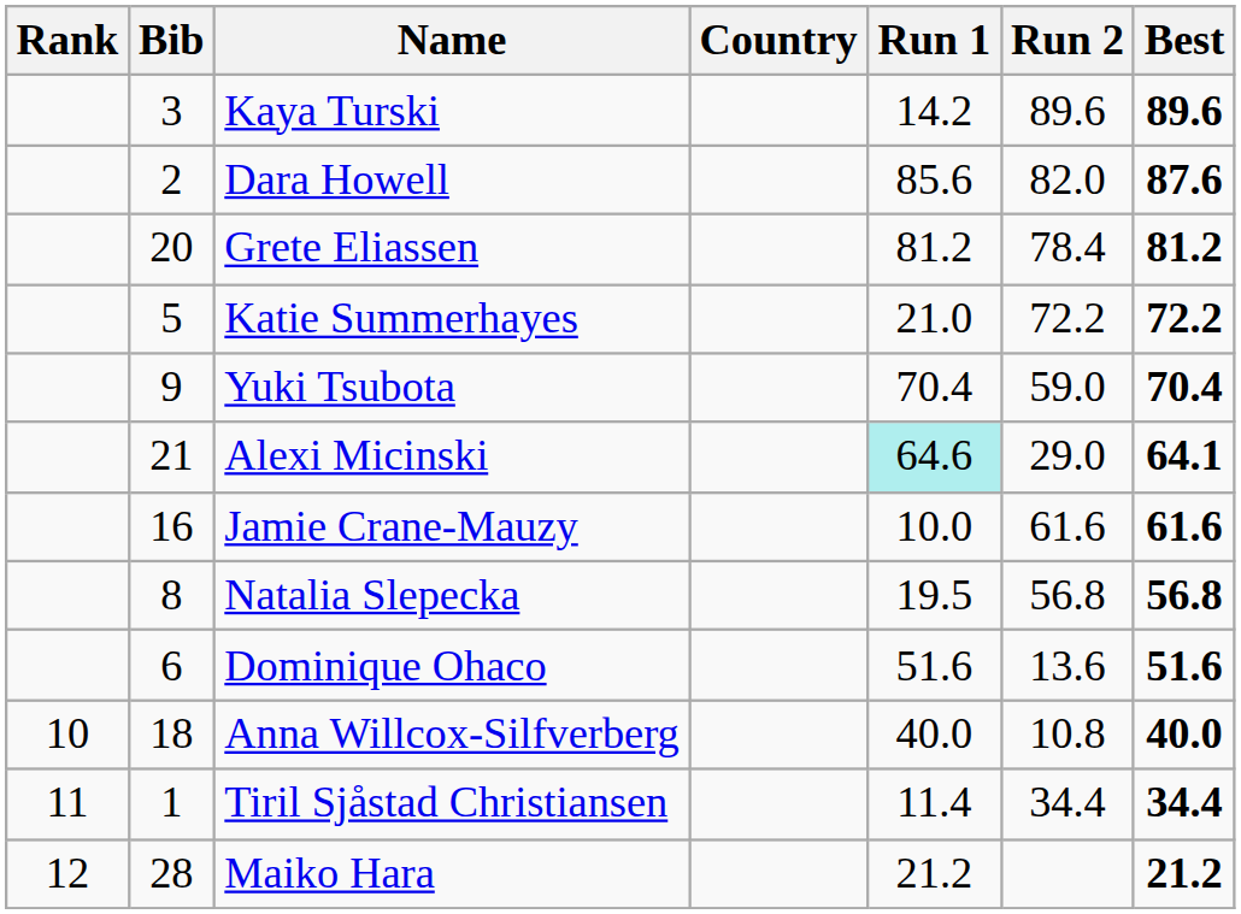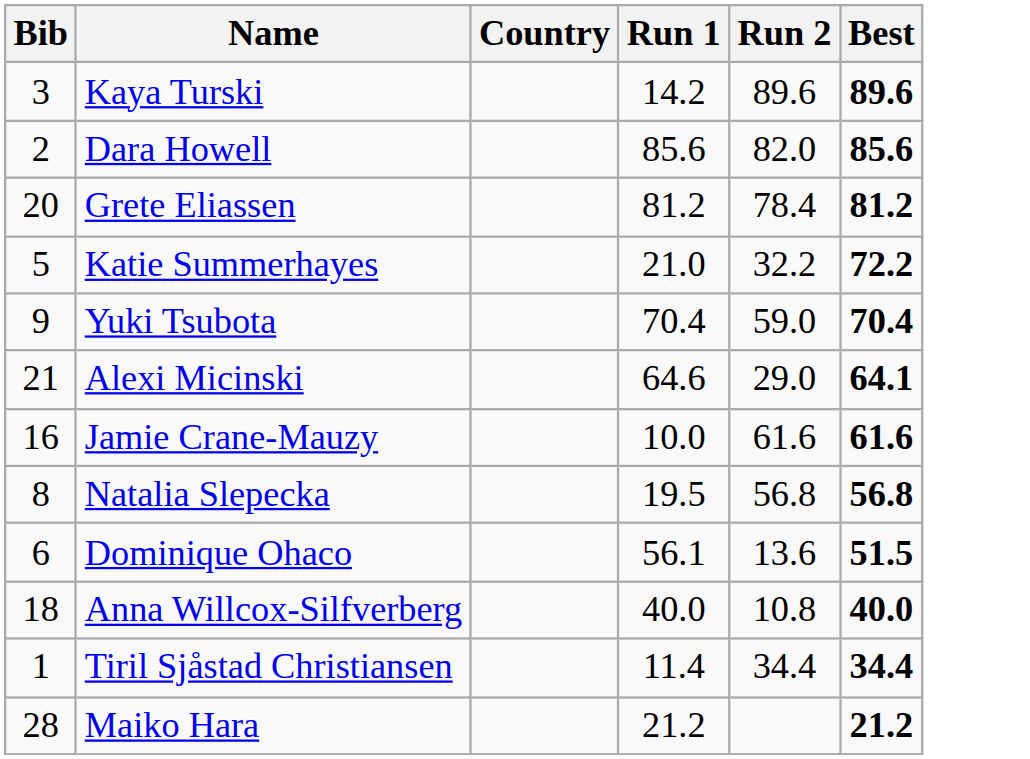- column: Rank | 10 | 11 | 12
Dara Howell | Best: 87.6 -> 85.6
Katie Summerhayes | Run 2: 72.2 -> 32.2
Alexi Micinski | Run 1: paleturquoise background -> no background
Dominique Ohaco | Run 1: 51.6 -> 56.1
Dominique Ohaco | Best: 51.6 -> 51.5
